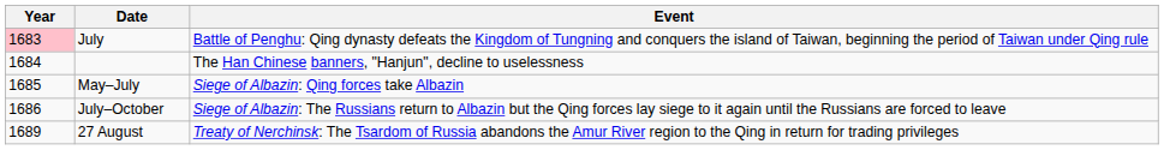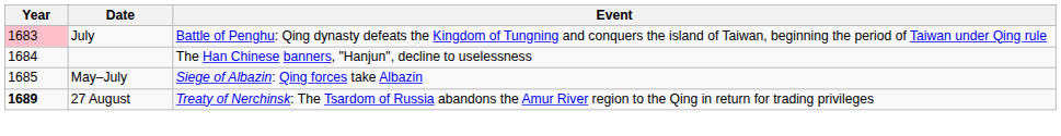- row: 1686 | July–October | Siege of Albazin: The Russians return to Albazin but the Qing forces lay siege to it again until the Russians are forced to leave
27 August | Year: normal -> bold
